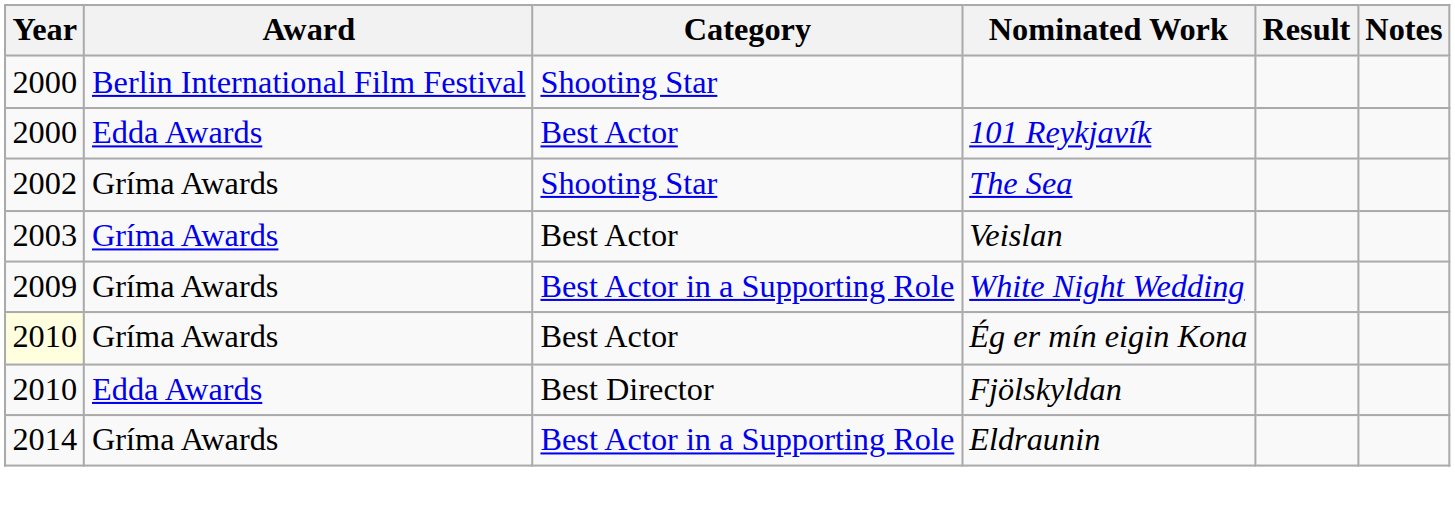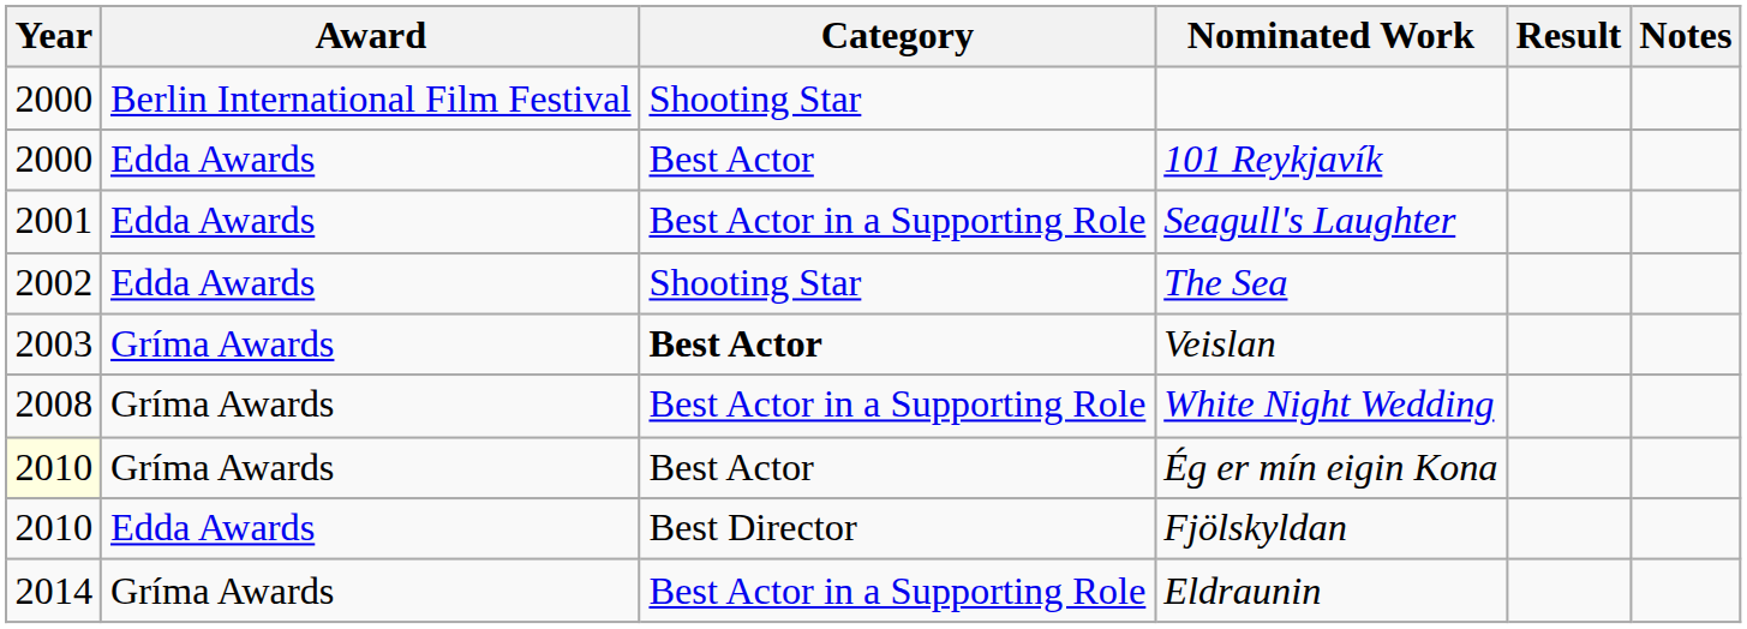+ row: 2001 | Edda Awards | Best Actor in a Supporting Role | Seagull's Laughter
The Sea | Award: Gríma Awards -> Edda Awards
Veislan | Category: normal -> bold
White Night Wedding | Year: 2009 -> 2008
